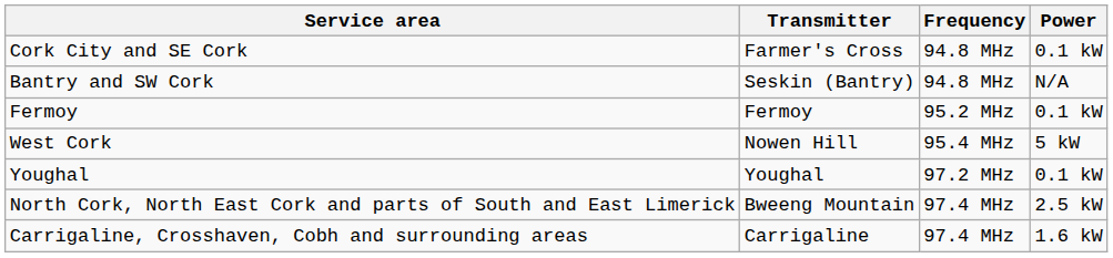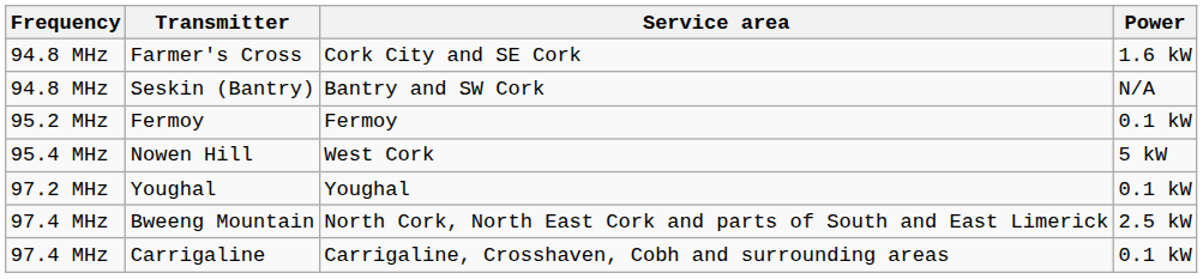columns swapped: Frequency <-> Service area
Farmer's Cross | Power: 0.1 kW -> 1.6 kW
Carrigaline | Power: 1.6 kW -> 0.1 kW
